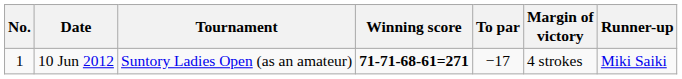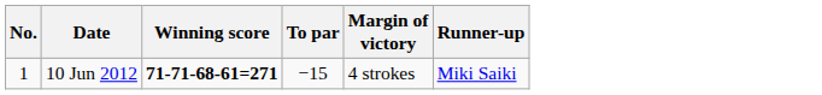- column: Tournament | Suntory Ladies Open (as an amateur)
10 Jun 2012 | To par: −17 -> −15
